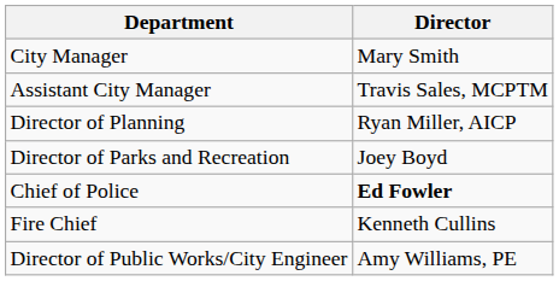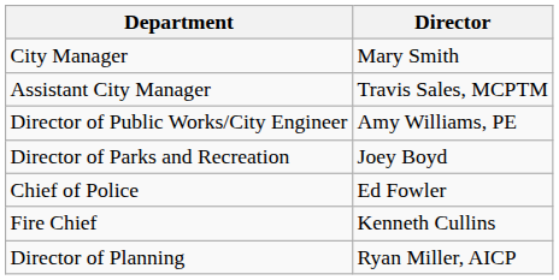rows swapped: Director of Public Works/City Engineer <-> Director of Planning
Chief of Police | Director: bold -> normal
